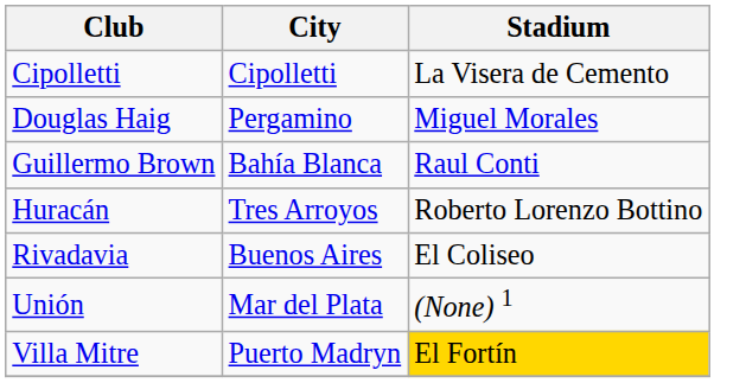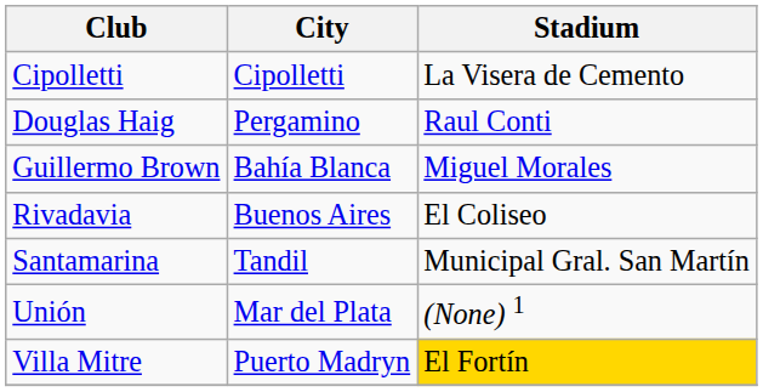Douglas Haig | Stadium: Miguel Morales -> Raul Conti
Guillermo Brown | Stadium: Raul Conti -> Miguel Morales
- row: Huracán | Tres Arroyos | Roberto Lorenzo Bottino
+ row: Santamarina | Tandil | Municipal Gral. San Martín
